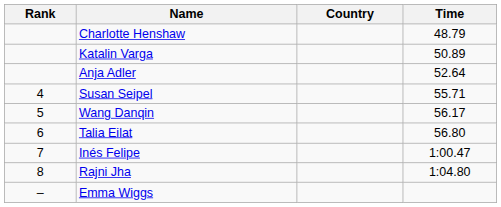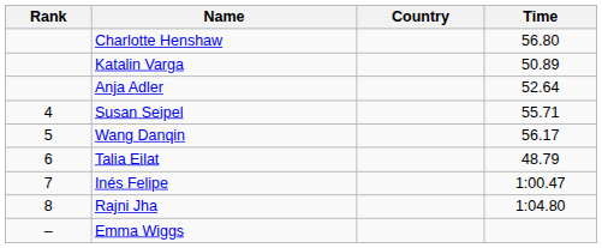Charlotte Henshaw | Time: 48.79 -> 56.80
Talia Eilat | Time: 56.80 -> 48.79
